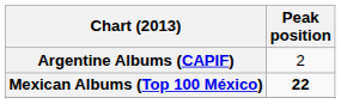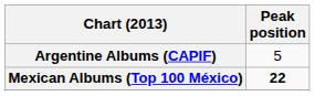Argentine Albums (CAPIF) | Peak position: 2 -> 5
